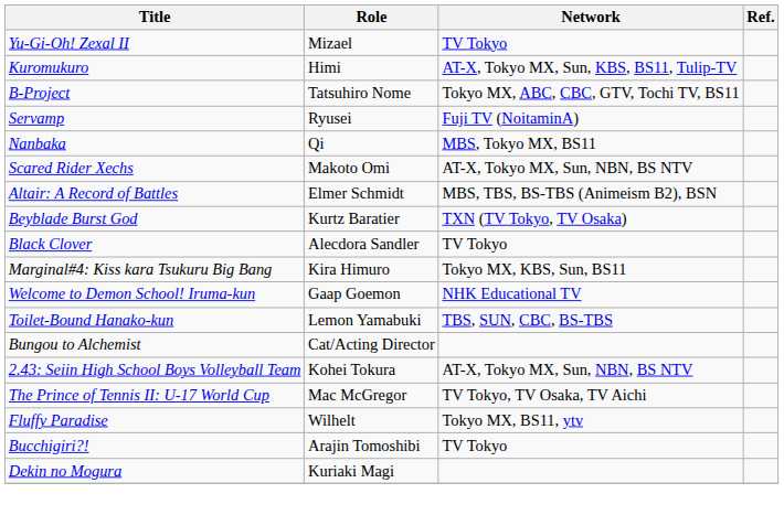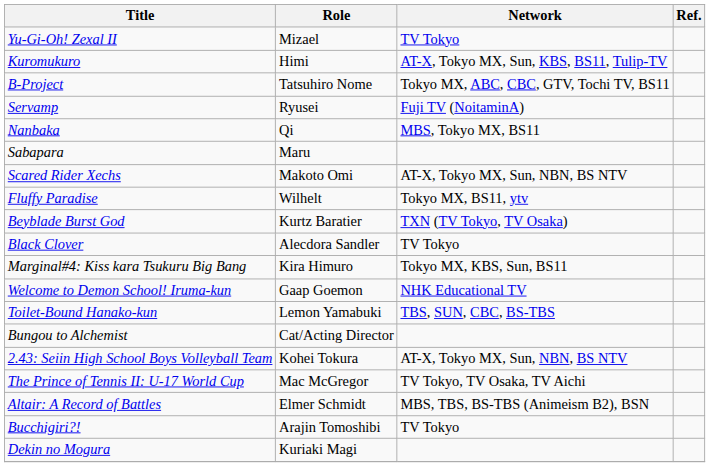+ row: Sabapara | Maru
rows swapped: Altair: A Record of Battles <-> Fluffy Paradise
